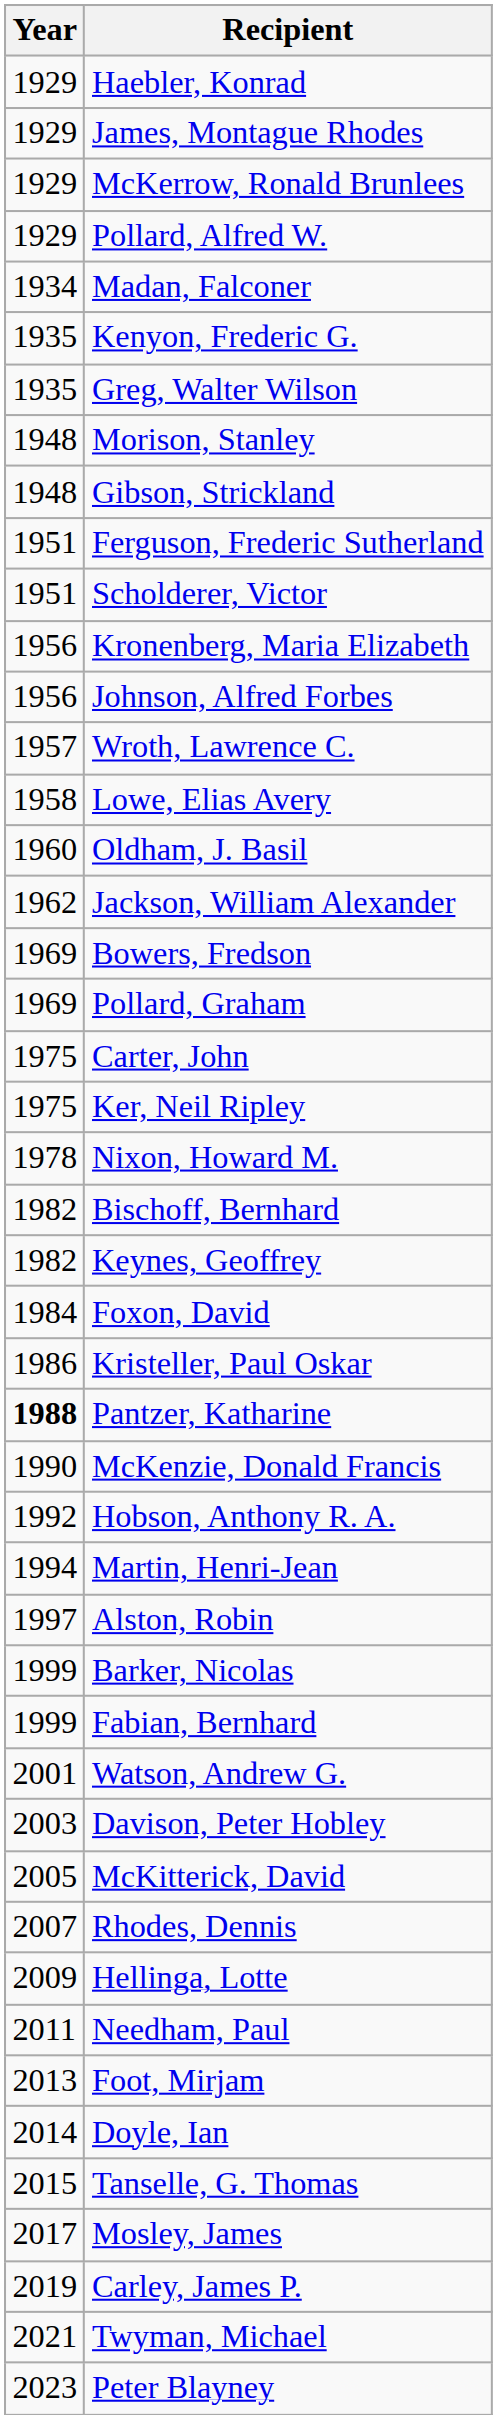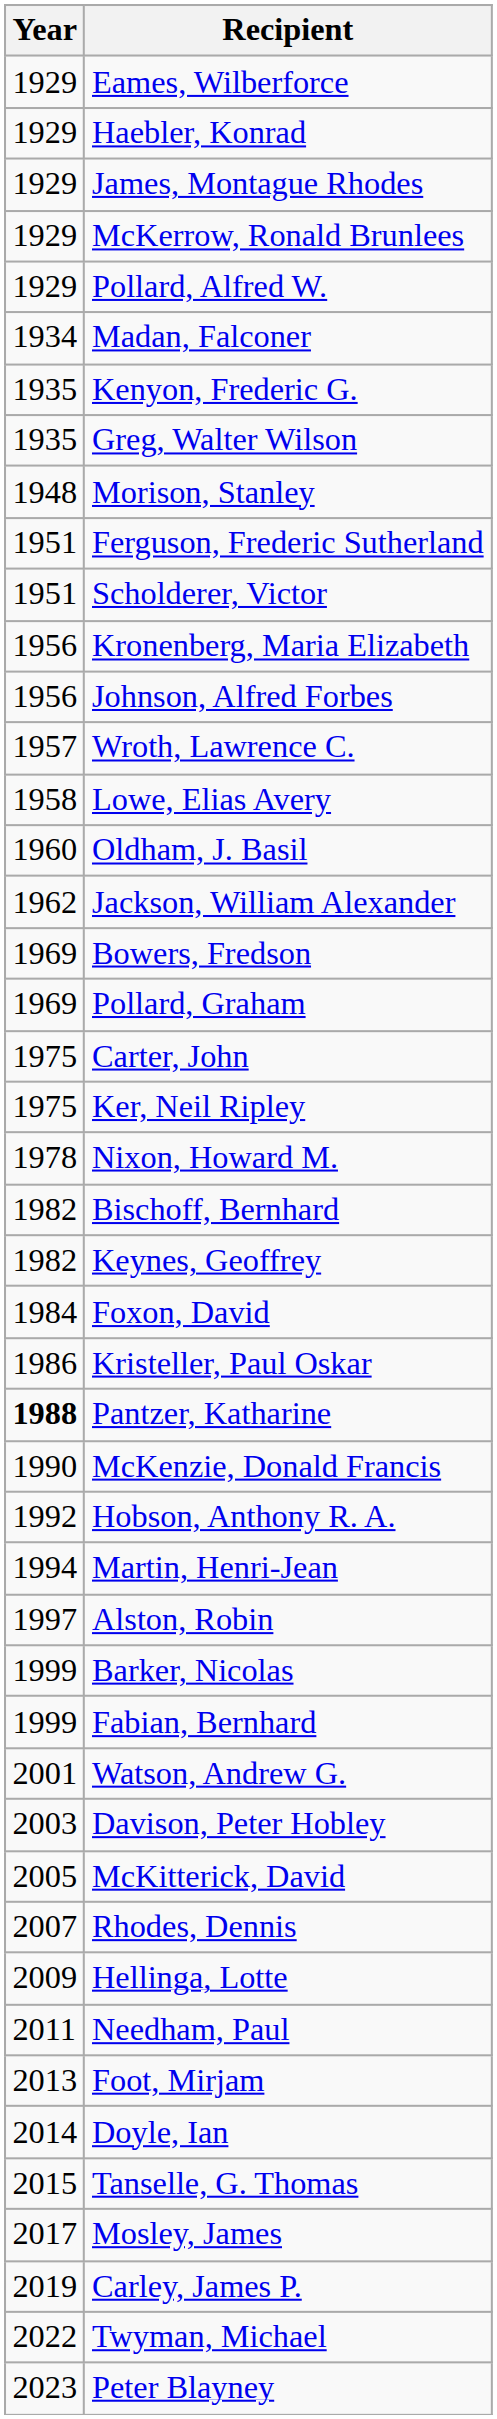+ row: 1929 | Eames, Wilberforce
- row: 1948 | Gibson, Strickland
Twyman, Michael | Year: 2021 -> 2022
